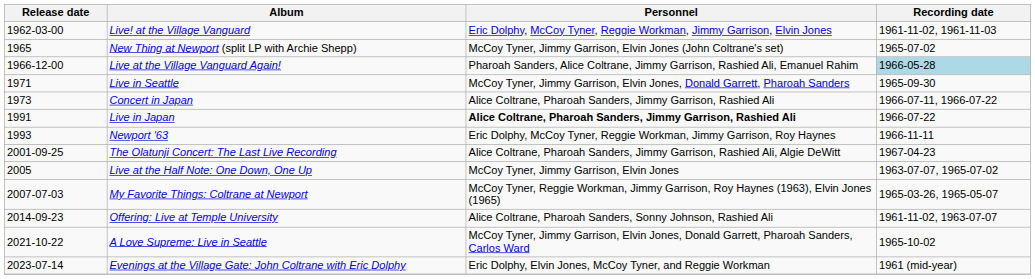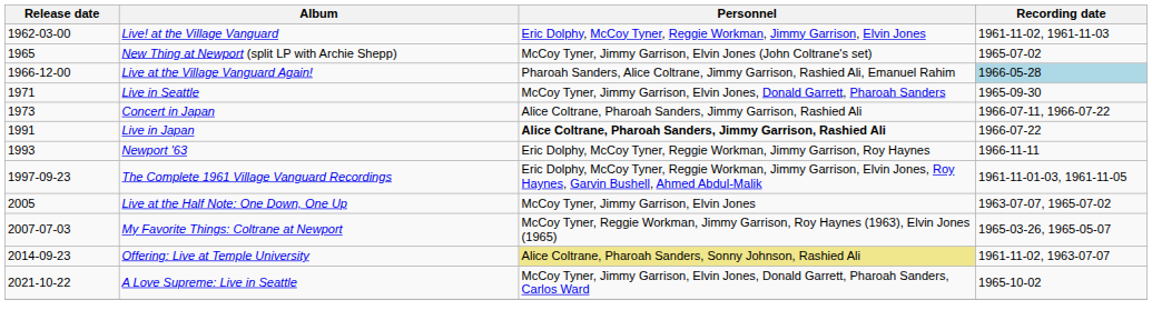+ row: 1997-09-23 | The Complete 1961 Village Vanguard Recordings | Eric Dolphy, McCoy Tyner, Reggie Workman, Jimmy Garrison, Elvin Jones, Roy Haynes, Garvin Bushell, Ahmed Abdul-Malik | 1961-11-01-03, 1961-11-05
- row: 2001-09-25 | The Olatunji Concert: The Last Live Recording | Alice Coltrane, Pharoah Sanders, Jimmy Garrison, Rashied Ali, Algie DeWitt | 1967-04-23
Offering: Live at Temple University | Personnel: no background -> khaki background
- row: 2023-07-14 | Evenings at the Village Gate: John Coltrane with Eric Dolphy | Eric Dolphy, Elvin Jones, McCoy Tyner, and Reggie Workman | 1961 (mid-year)
